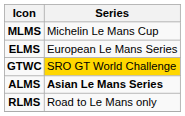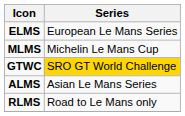rows swapped: MLMS <-> ELMS
ALMS | Series: bold -> normal
